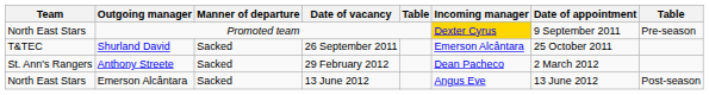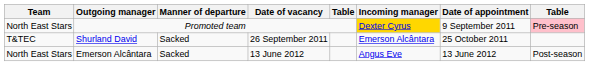Promoted team | column 8: no background -> pink background
- row: St. Ann's Rangers | Anthony Streete | Sacked | 29 February 2012 | Dean Pacheco | 2 March 2012
